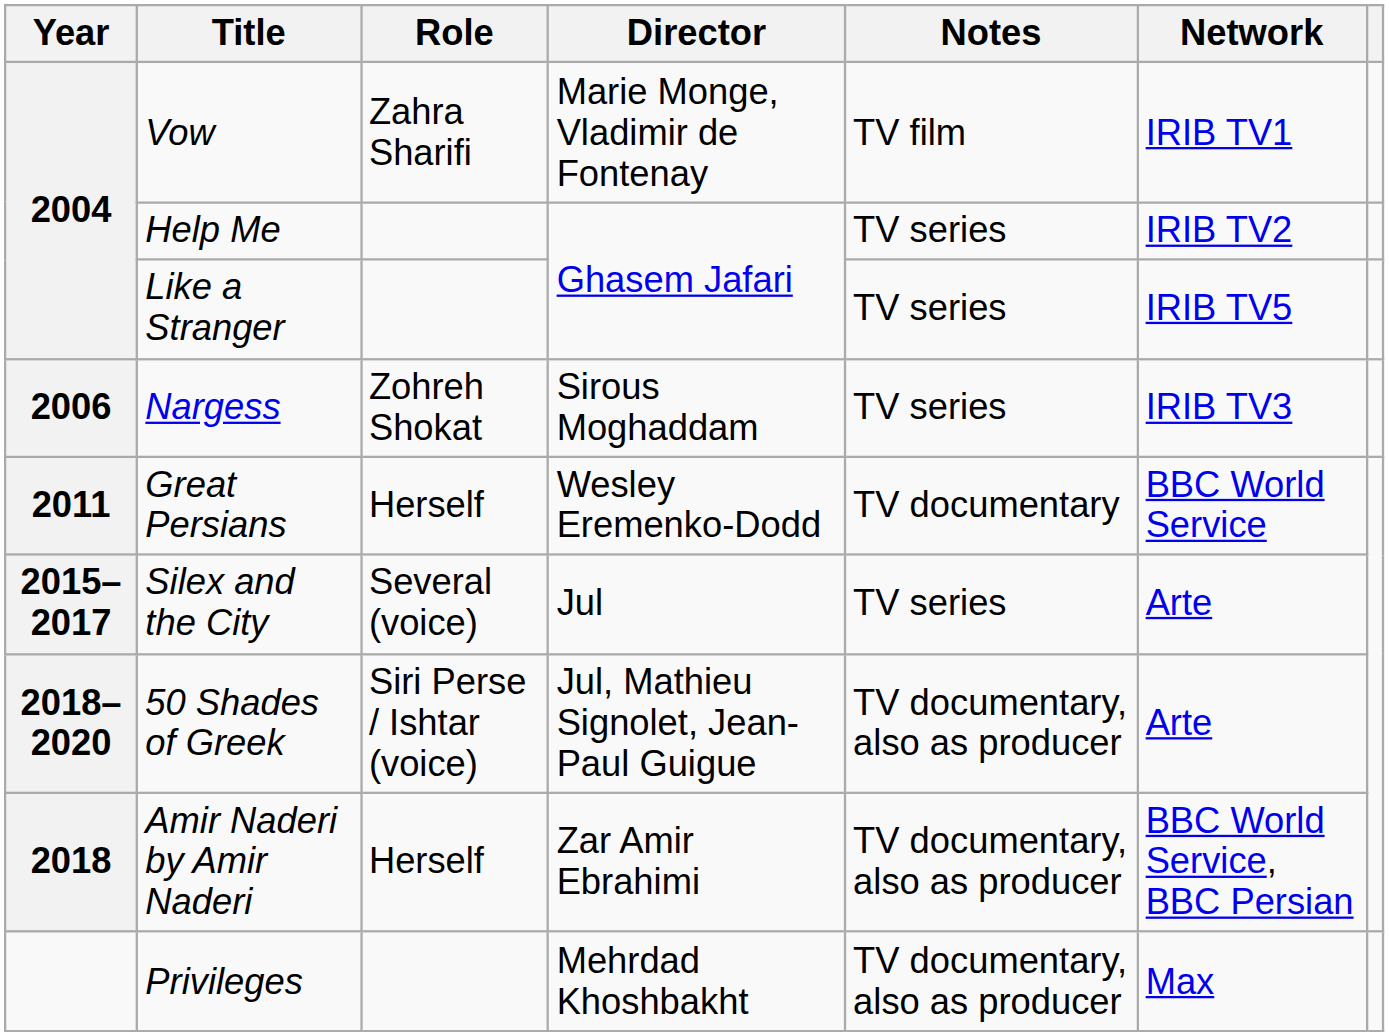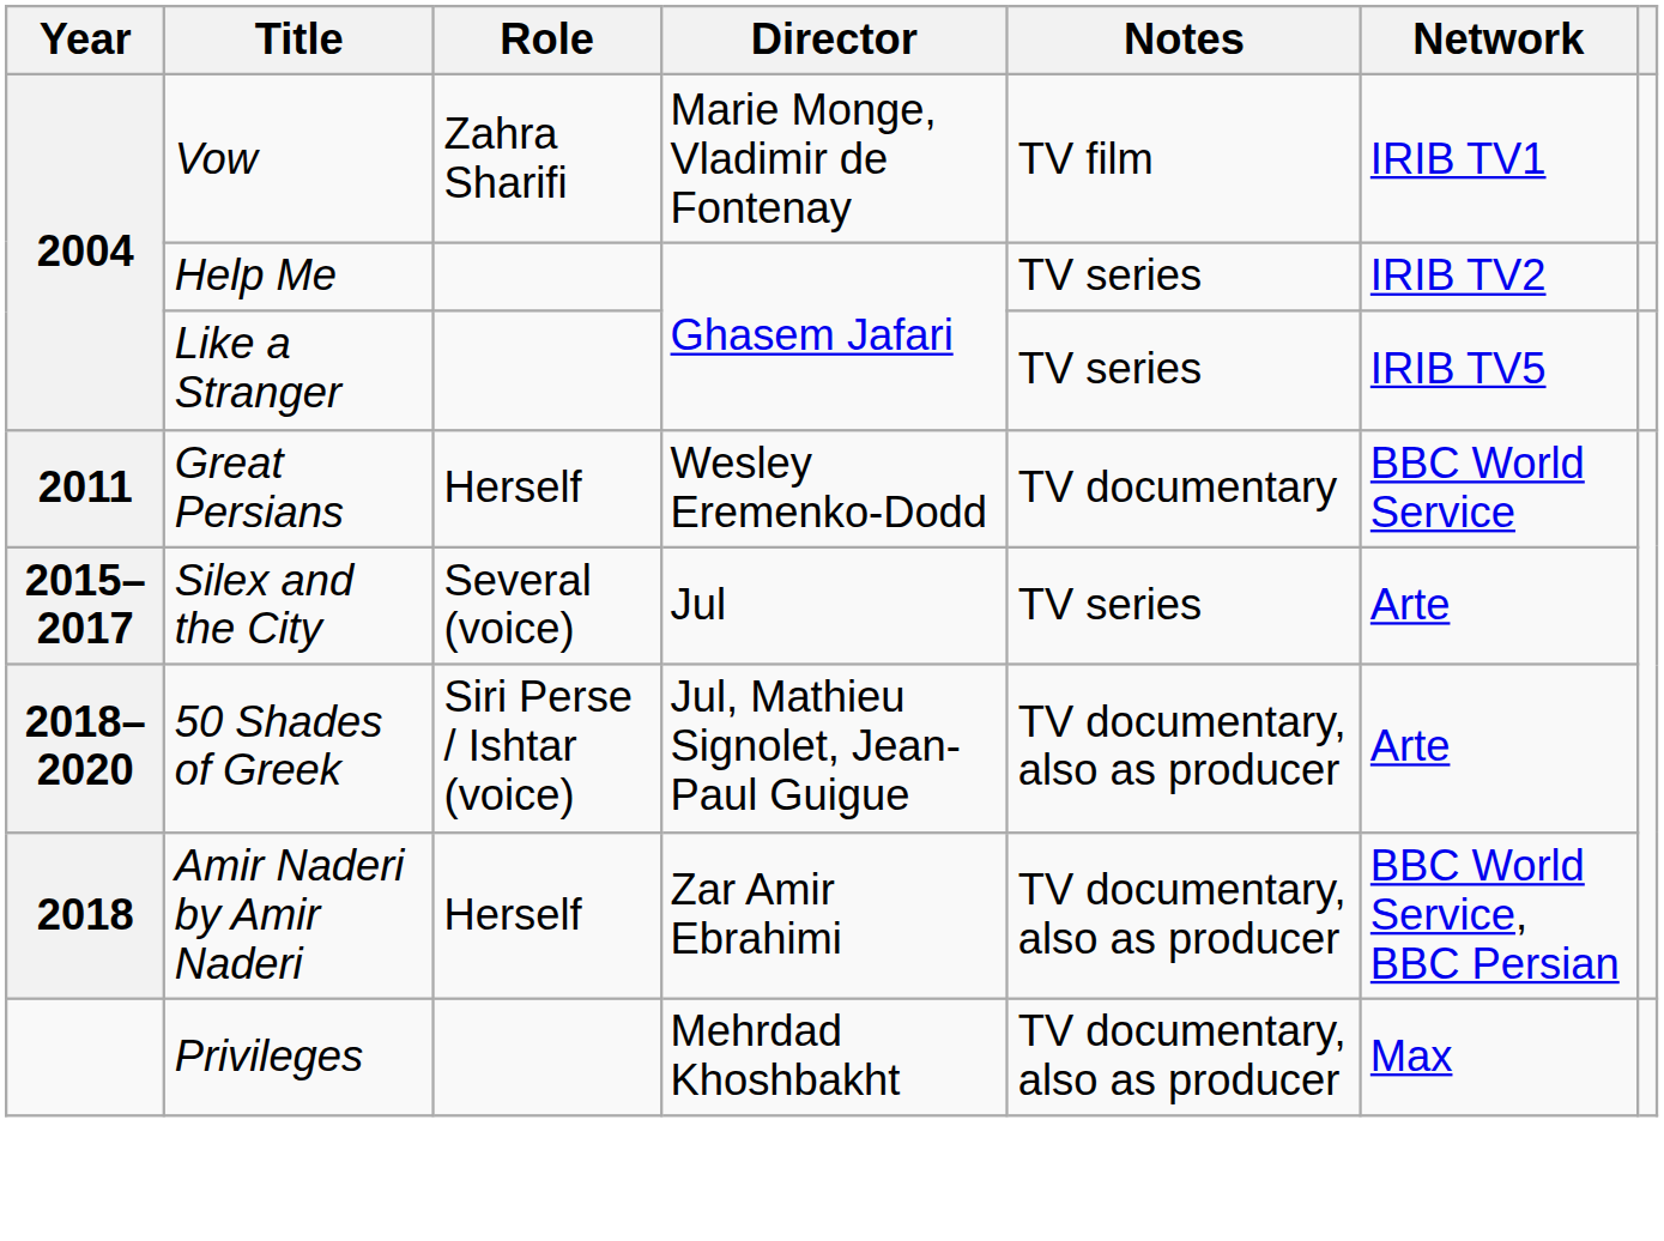- row: 2006 | Nargess | Zohreh Shokat | Sirous Moghaddam | TV series | IRIB TV3
